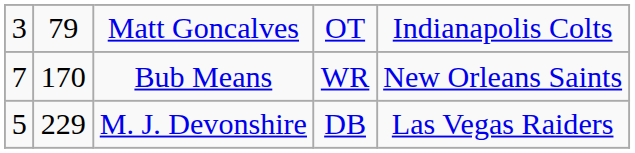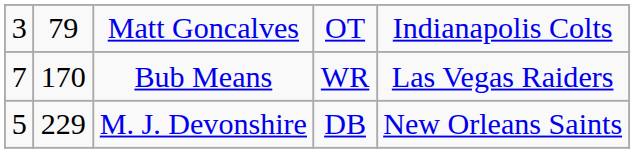Bub Means | column 5: New Orleans Saints -> Las Vegas Raiders
M. J. Devonshire | column 5: Las Vegas Raiders -> New Orleans Saints
